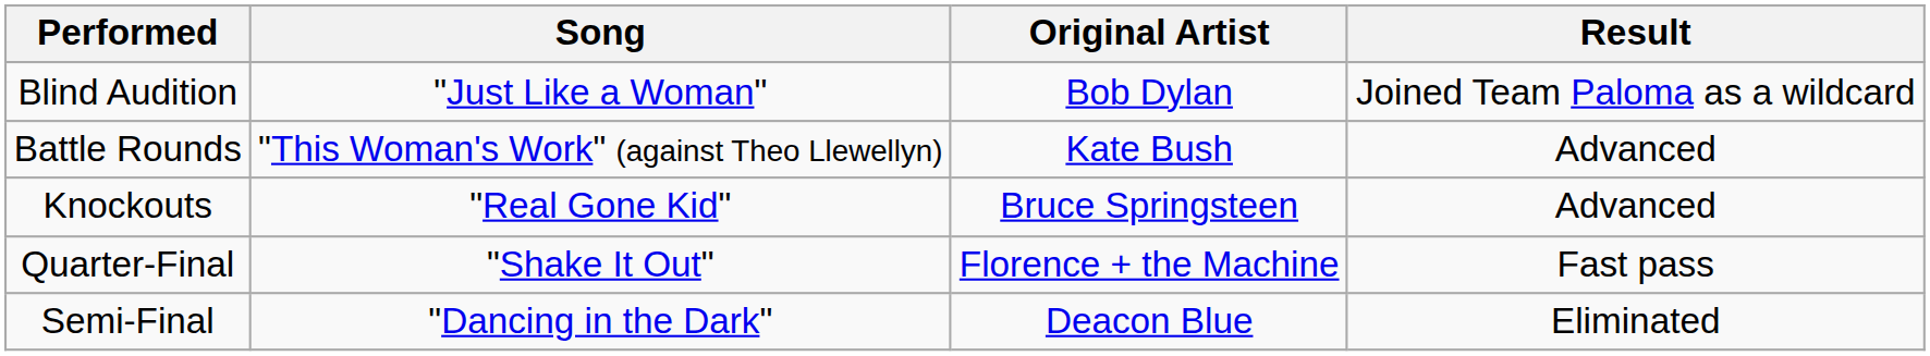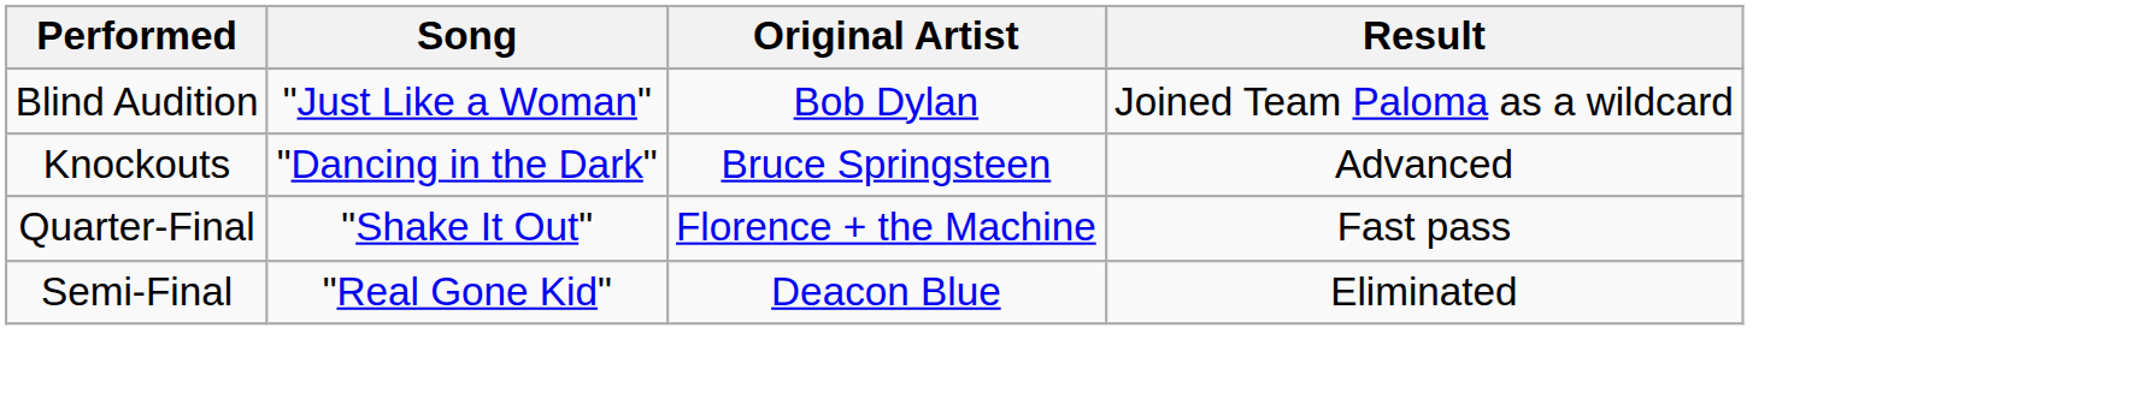- row: Battle Rounds | "This Woman's Work" (against Theo Llewellyn) | Kate Bush | Advanced
Knockouts | Song: "Real Gone Kid" -> "Dancing in the Dark"
Semi-Final | Song: "Dancing in the Dark" -> "Real Gone Kid"
